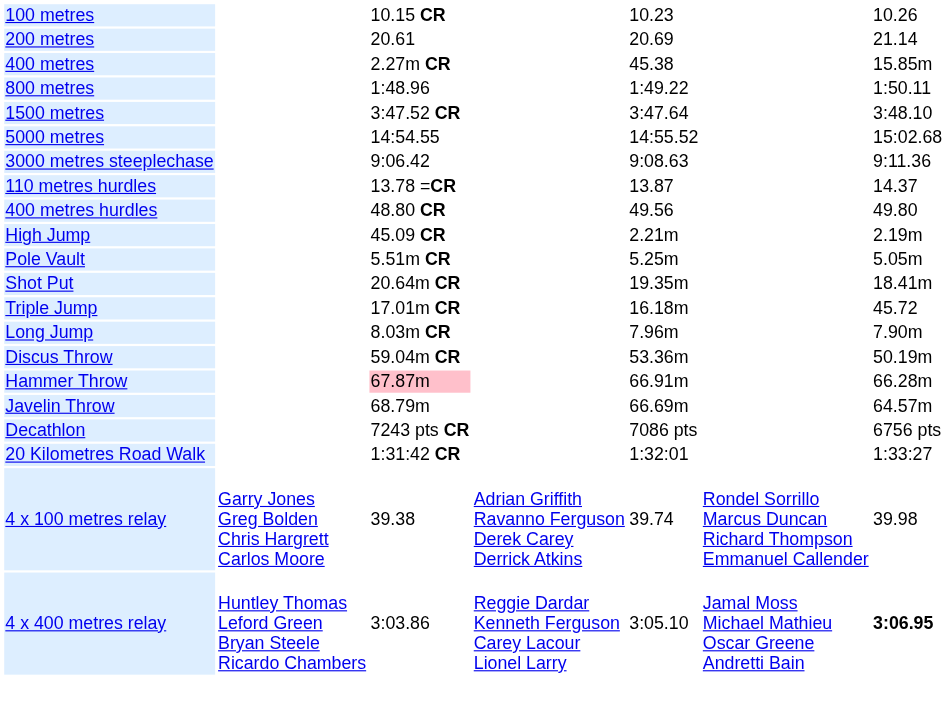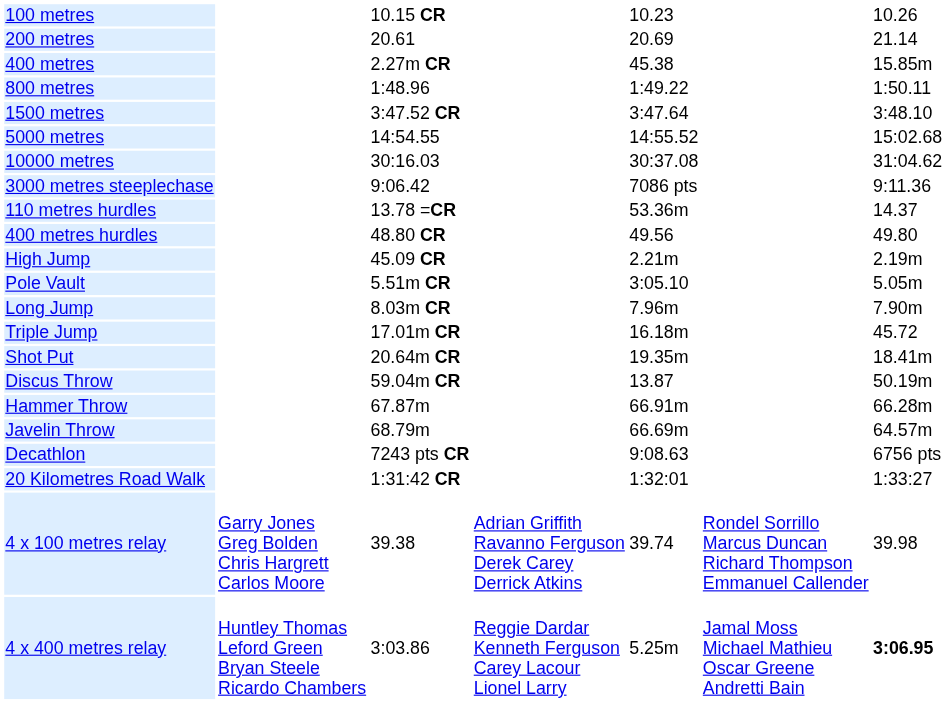+ row: 10000 metres | 30:16.03 | 30:37.08 | 31:04.62
3000 metres steeplechase | column 5: 9:08.63 -> 7086 pts
110 metres hurdles | column 5: 13.87 -> 53.36m
Pole Vault | column 5: 5.25m -> 3:05.10
rows swapped: Long Jump <-> Shot Put
Discus Throw | column 5: 53.36m -> 13.87
Hammer Throw | column 3: pink background -> no background
Decathlon | column 5: 7086 pts -> 9:08.63
4 x 400 metres relay | column 5: 3:05.10 -> 5.25m
